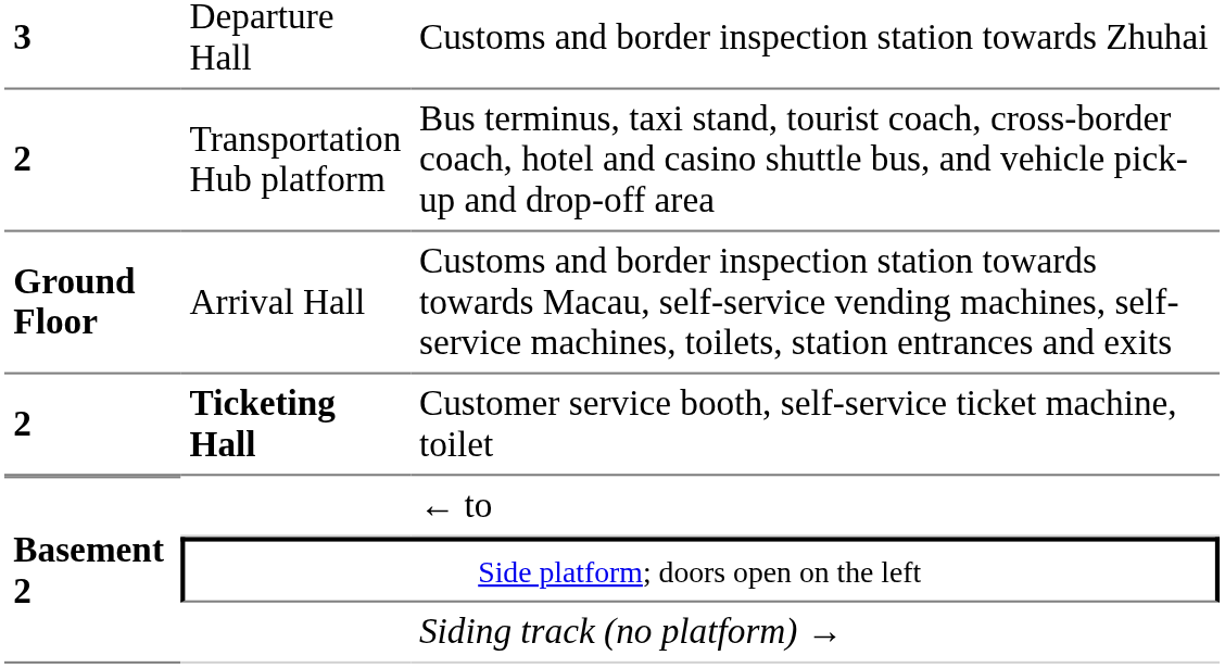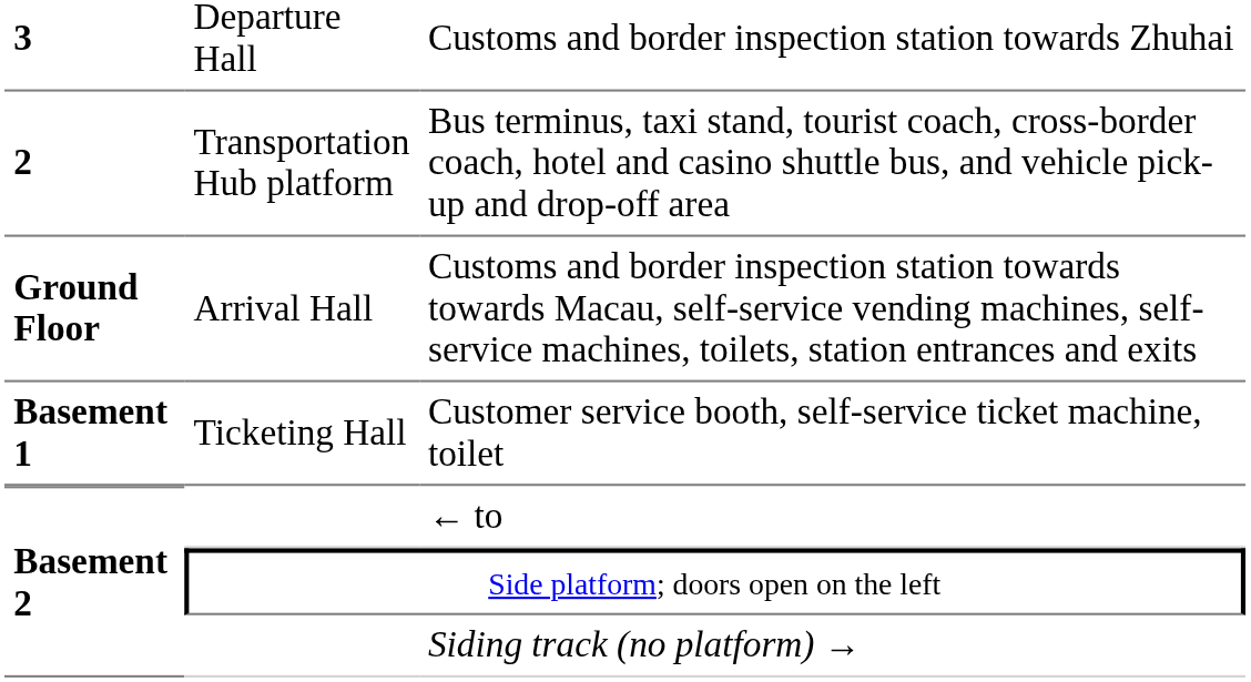Customer service booth, self-service ticket machine, toilet | column 1: 2 -> Basement 1
Customer service booth, self-service ticket machine, toilet | column 2: bold -> normal
